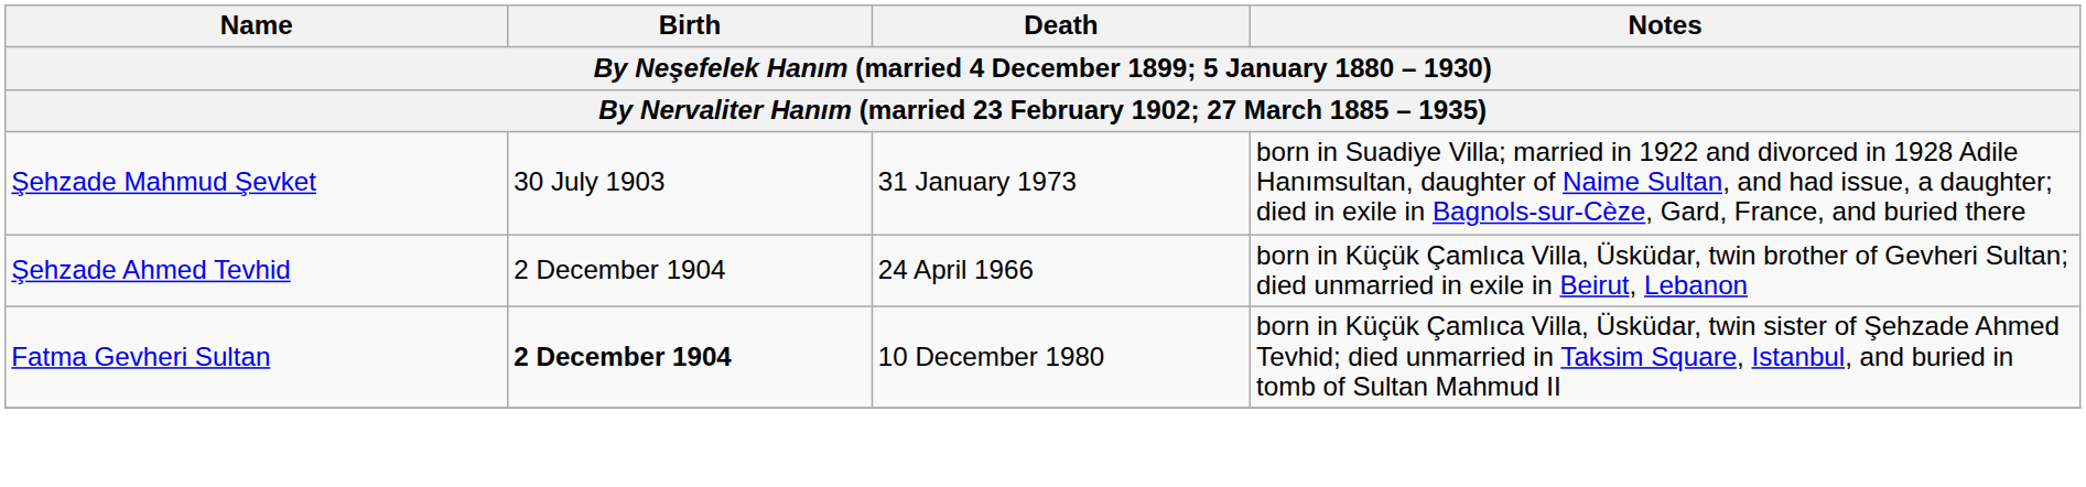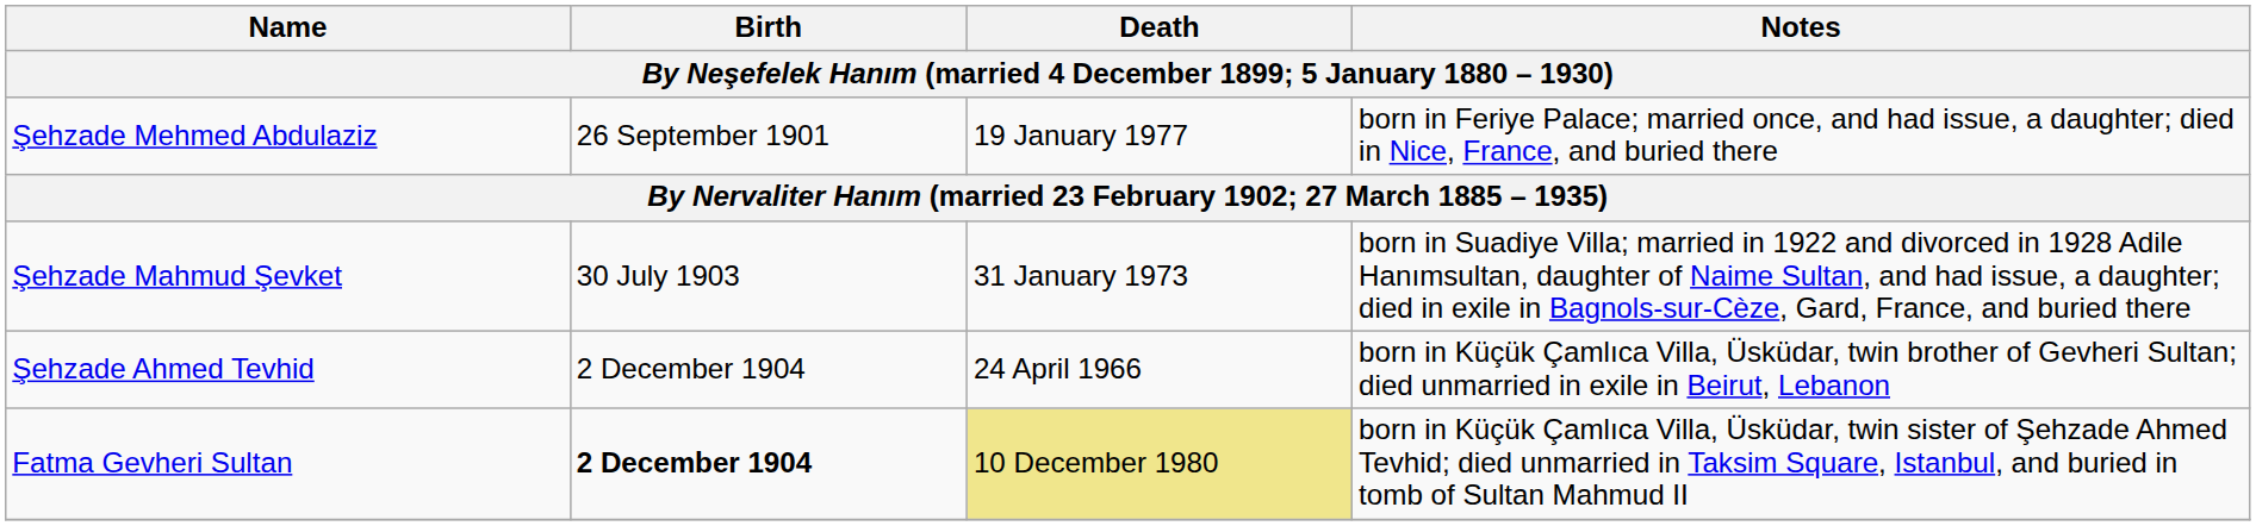+ row: Şehzade Mehmed Abdulaziz | 26 September 1901 | 19 January 1977 | born in Feriye Palace; married once, and had issue, a daughter; died in Nice, France, and buried there
Fatma Gevheri Sultan | Death: no background -> khaki background
